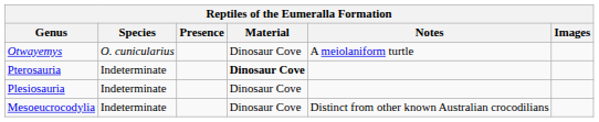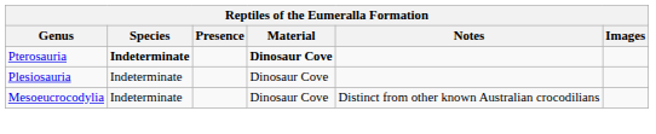- row: Otwayemys | O. cunicularius | Dinosaur Cove | A meiolaniform turtle
Pterosauria | Species: normal -> bold
